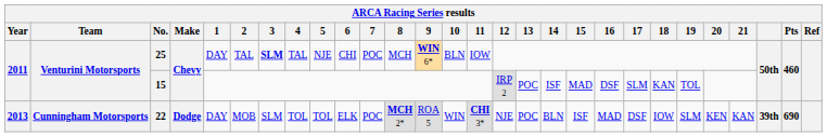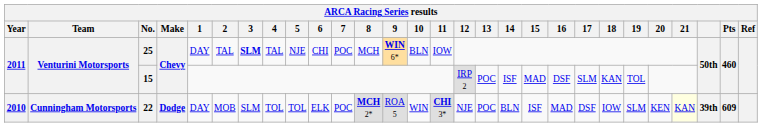22 | Year: 2013 -> 2010
22 | 21: no background -> lightyellow background
22 | Pts: 690 -> 609
